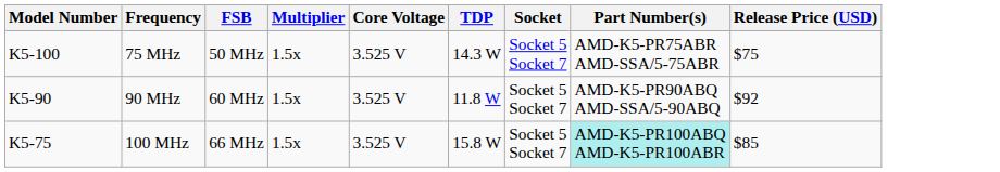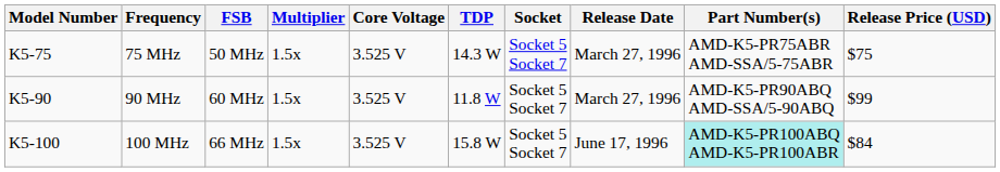+ column: Release Date | March 27, 1996 | March 27, 1996 | June 17, 1996
75 MHz | Model Number: K5-100 -> K5-75
90 MHz | Release Price (USD): $92 -> $99
100 MHz | Model Number: K5-75 -> K5-100
100 MHz | Release Price (USD): $85 -> $84
